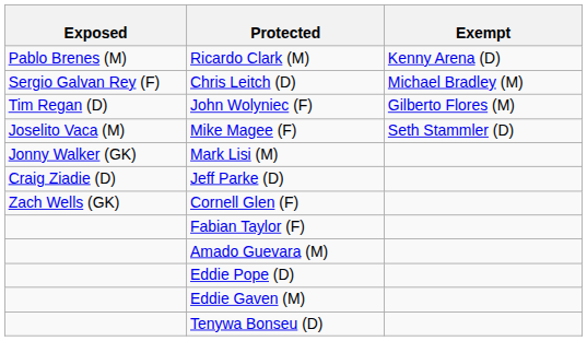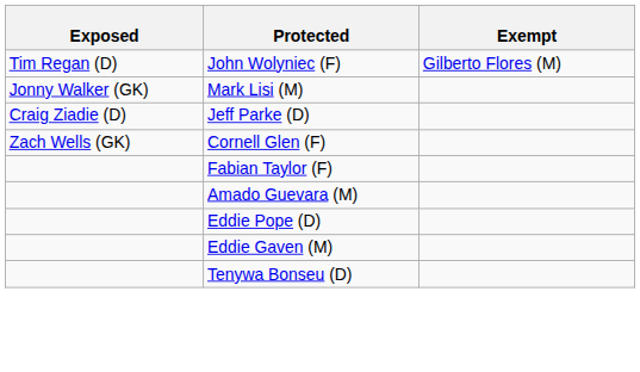- row: Pablo Brenes (M) | Ricardo Clark (M) | Kenny Arena (D)
- row: Sergio Galvan Rey (F) | Chris Leitch (D) | Michael Bradley (M)
- row: Joselito Vaca (M) | Mike Magee (F) | Seth Stammler (D)
